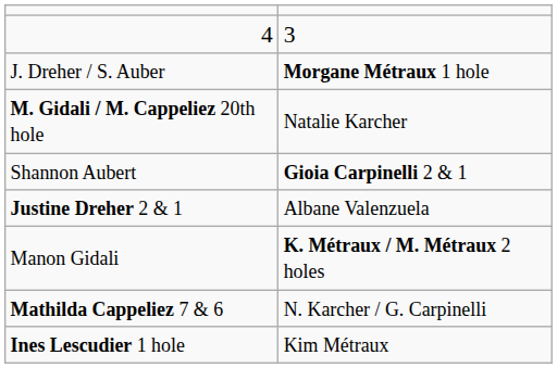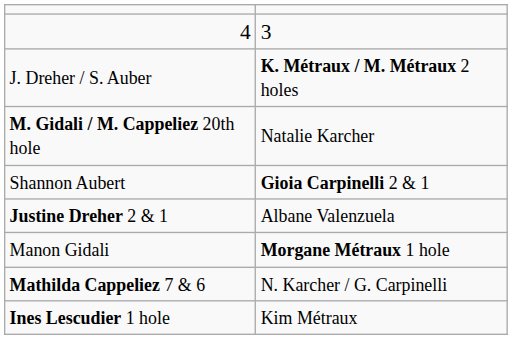J. Dreher / S. Auber | column 2: Morgane Métraux 1 hole -> K. Métraux / M. Métraux 2 holes
Manon Gidali | column 2: K. Métraux / M. Métraux 2 holes -> Morgane Métraux 1 hole
